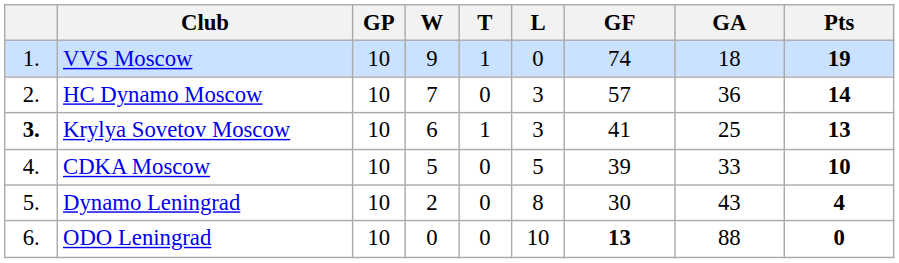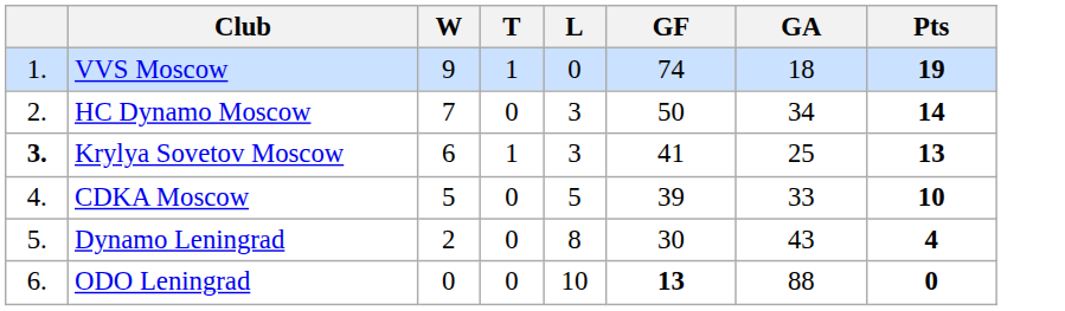- column: GP | 10 | 10 | 10 | 10 | 10 | 10
HC Dynamo Moscow | GF: 57 -> 50
HC Dynamo Moscow | GA: 36 -> 34
